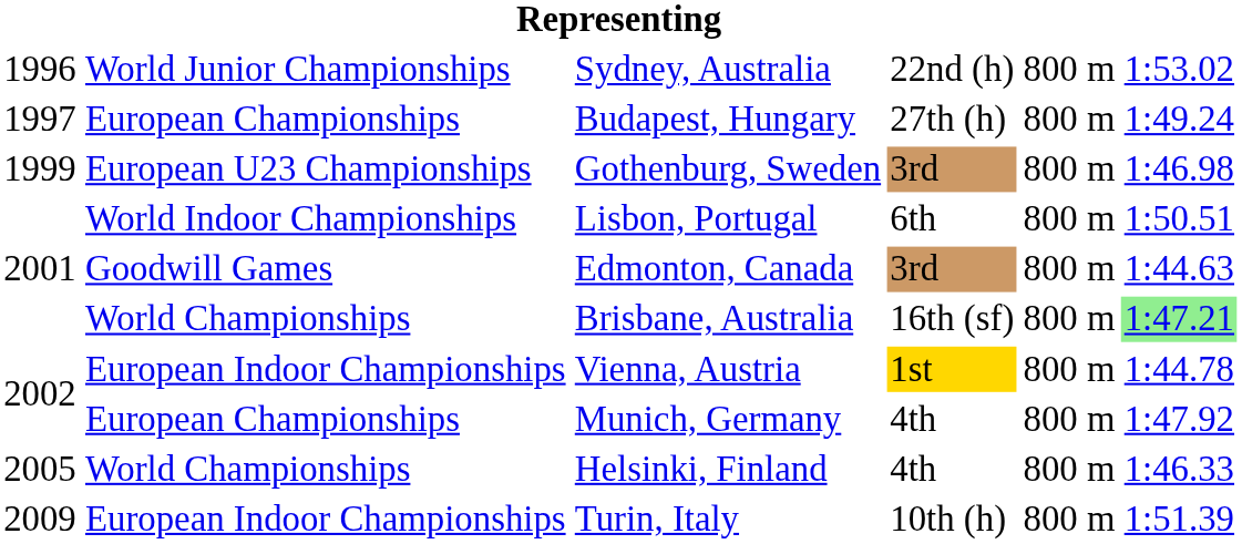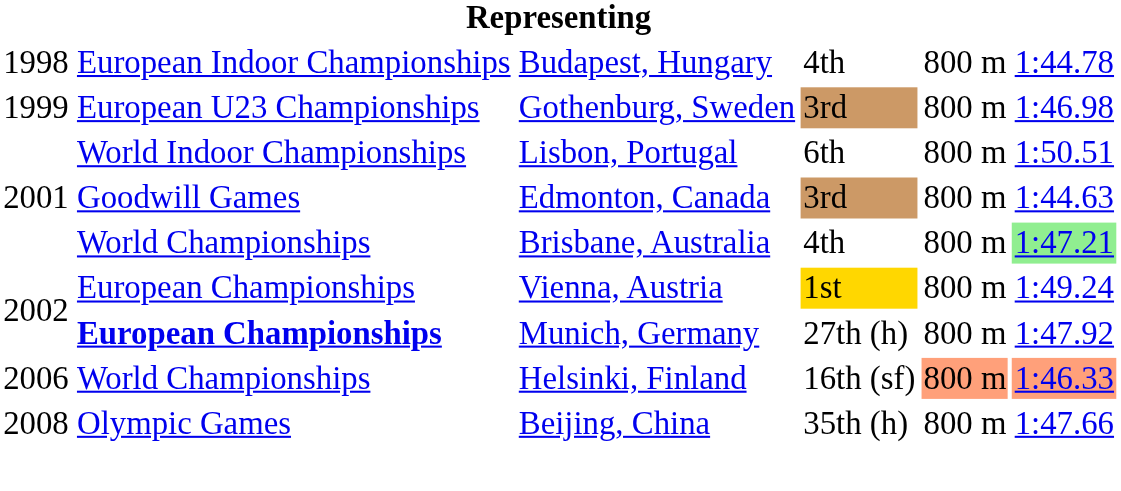- row: 1996 | World Junior Championships | Sydney, Australia | 22nd (h) | 800 m | 1:53.02
Budapest, Hungary | column 1: 1997 -> 1998
Budapest, Hungary | column 2: European Championships -> European Indoor Championships
Budapest, Hungary | column 4: 27th (h) -> 4th
Budapest, Hungary | column 6: 1:49.24 -> 1:44.78
Brisbane, Australia | column 4: 16th (sf) -> 4th
Vienna, Austria | column 2: European Indoor Championships -> European Championships
Vienna, Austria | column 6: 1:44.78 -> 1:49.24
Munich, Germany | column 2: normal -> bold
Munich, Germany | column 4: 4th -> 27th (h)
Helsinki, Finland | column 1: 2005 -> 2006
Helsinki, Finland | column 4: 4th -> 16th (sf)
Helsinki, Finland | column 5: no background -> lightsalmon background
Helsinki, Finland | column 6: no background -> lightsalmon background
+ row: 2008 | Olympic Games | Beijing, China | 35th (h) | 800 m | 1:47.66
- row: 2009 | European Indoor Championships | Turin, Italy | 10th (h) | 800 m | 1:51.39
